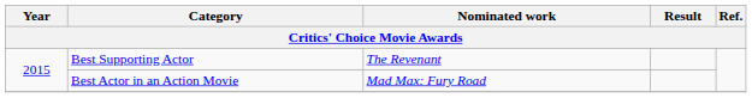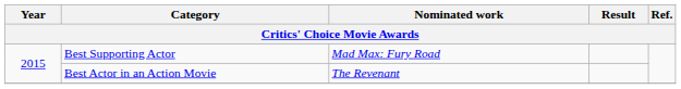Best Supporting Actor | Nominated work: The Revenant -> Mad Max: Fury Road
Best Actor in an Action Movie | Nominated work: Mad Max: Fury Road -> The Revenant
